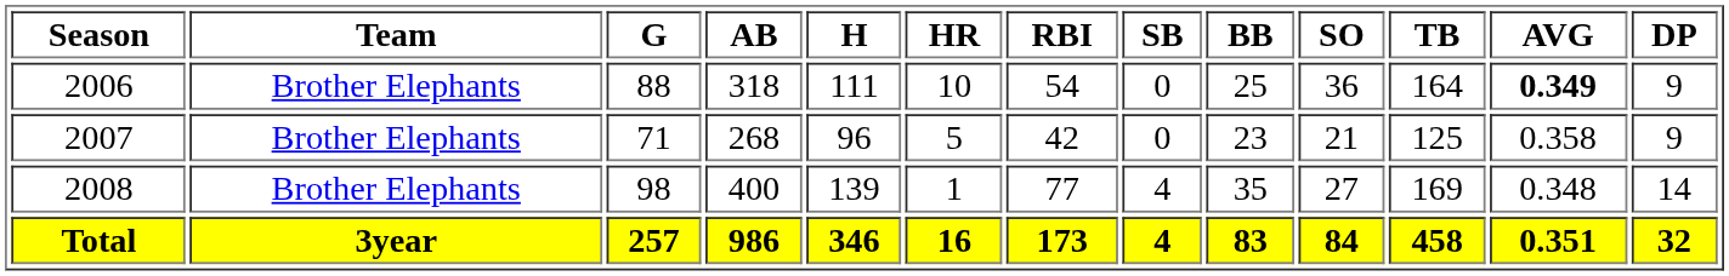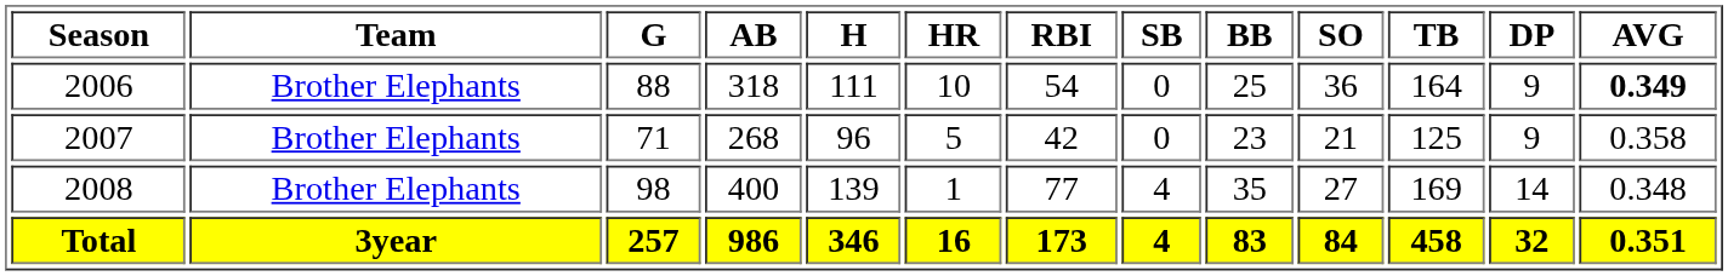columns swapped: DP <-> AVG
